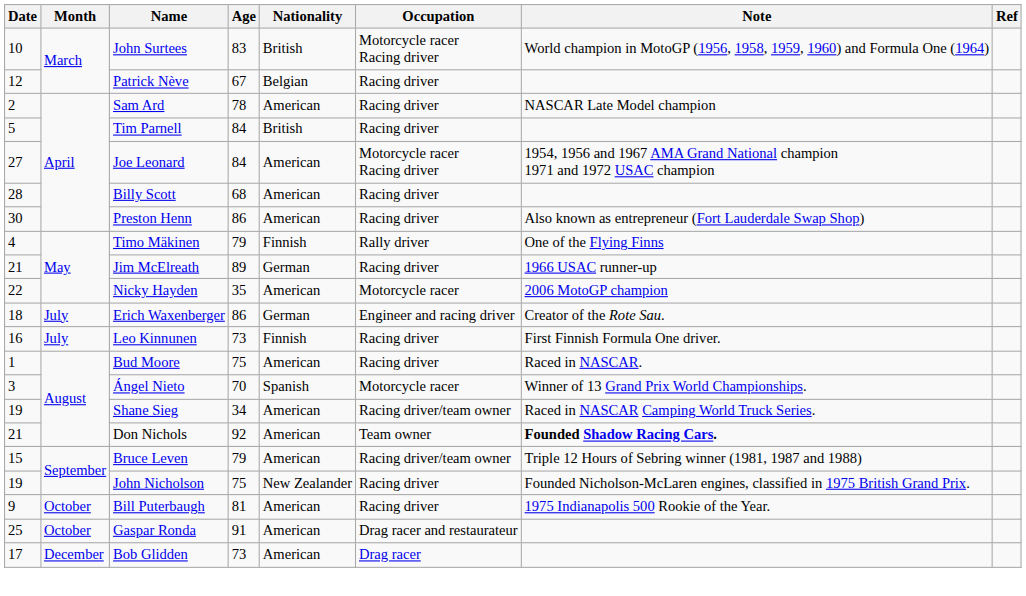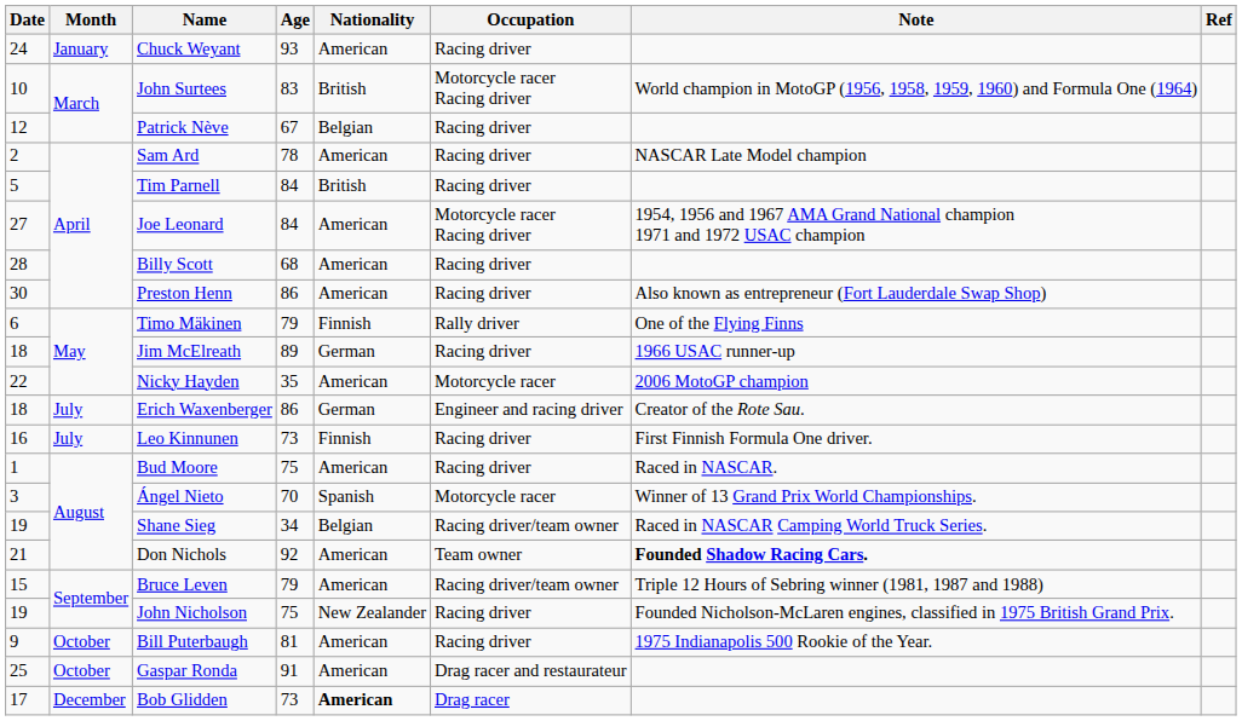+ row: 24 | January | Chuck Weyant | 93 | American | Racing driver
Timo Mäkinen | Date: 4 -> 6
Jim McElreath | Date: 21 -> 18
Shane Sieg | Nationality: American -> Belgian
Bob Glidden | Nationality: normal -> bold
